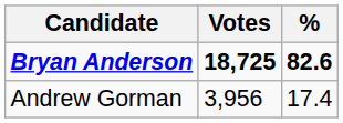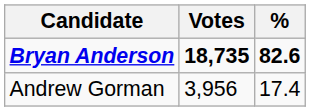Bryan Anderson | Votes: 18,725 -> 18,735
